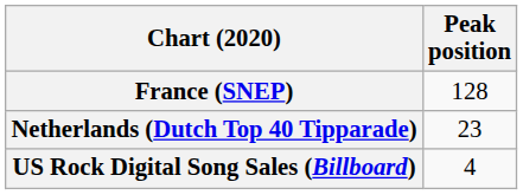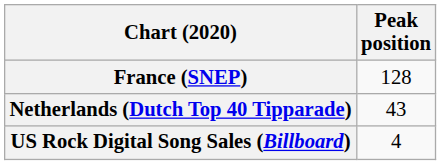Netherlands (Dutch Top 40 Tipparade) | Peak position: 23 -> 43
